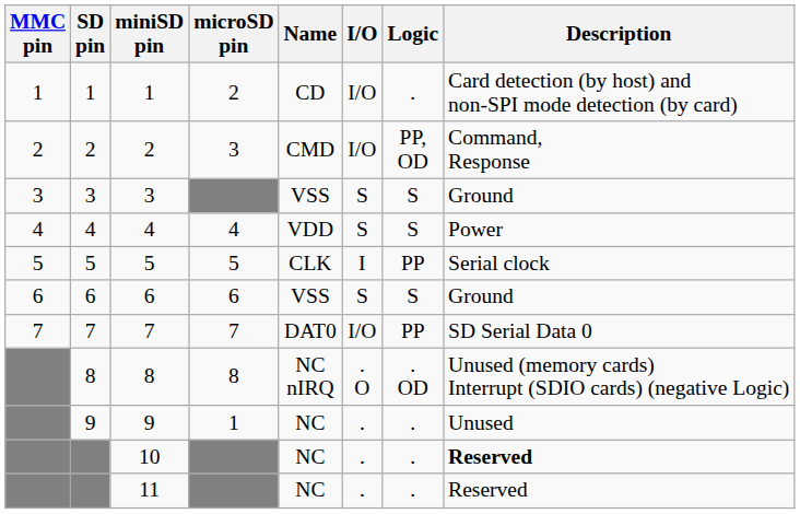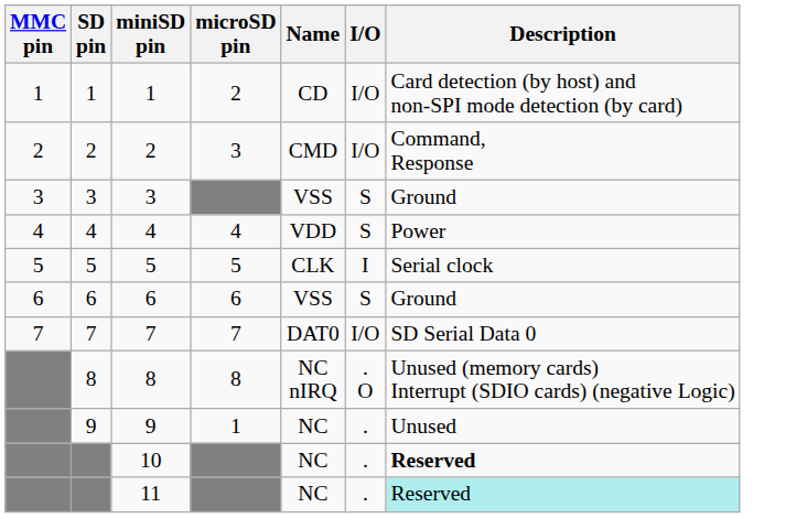- column: Logic | . | PP, OD | S | S | PP | S | PP | . OD | . | . | .
11 | Description: no background -> paleturquoise background
